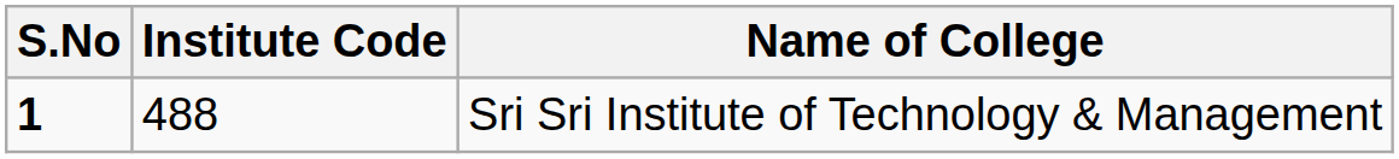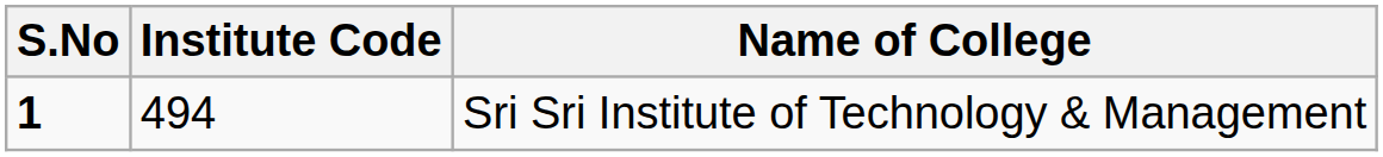Sri Sri Institute of Technology & Management | Institute Code: 488 -> 494
